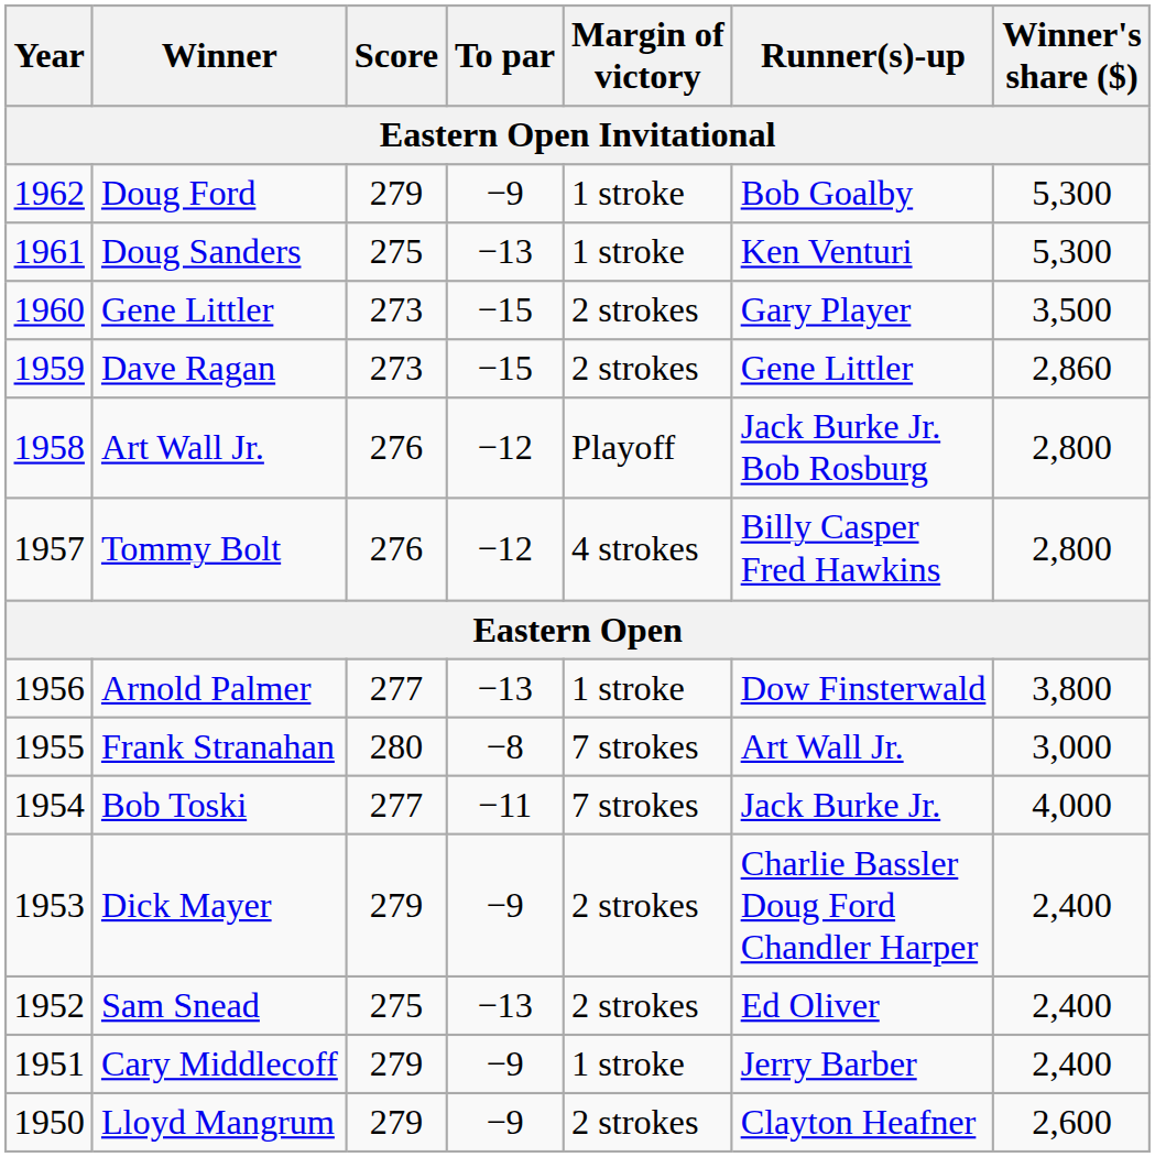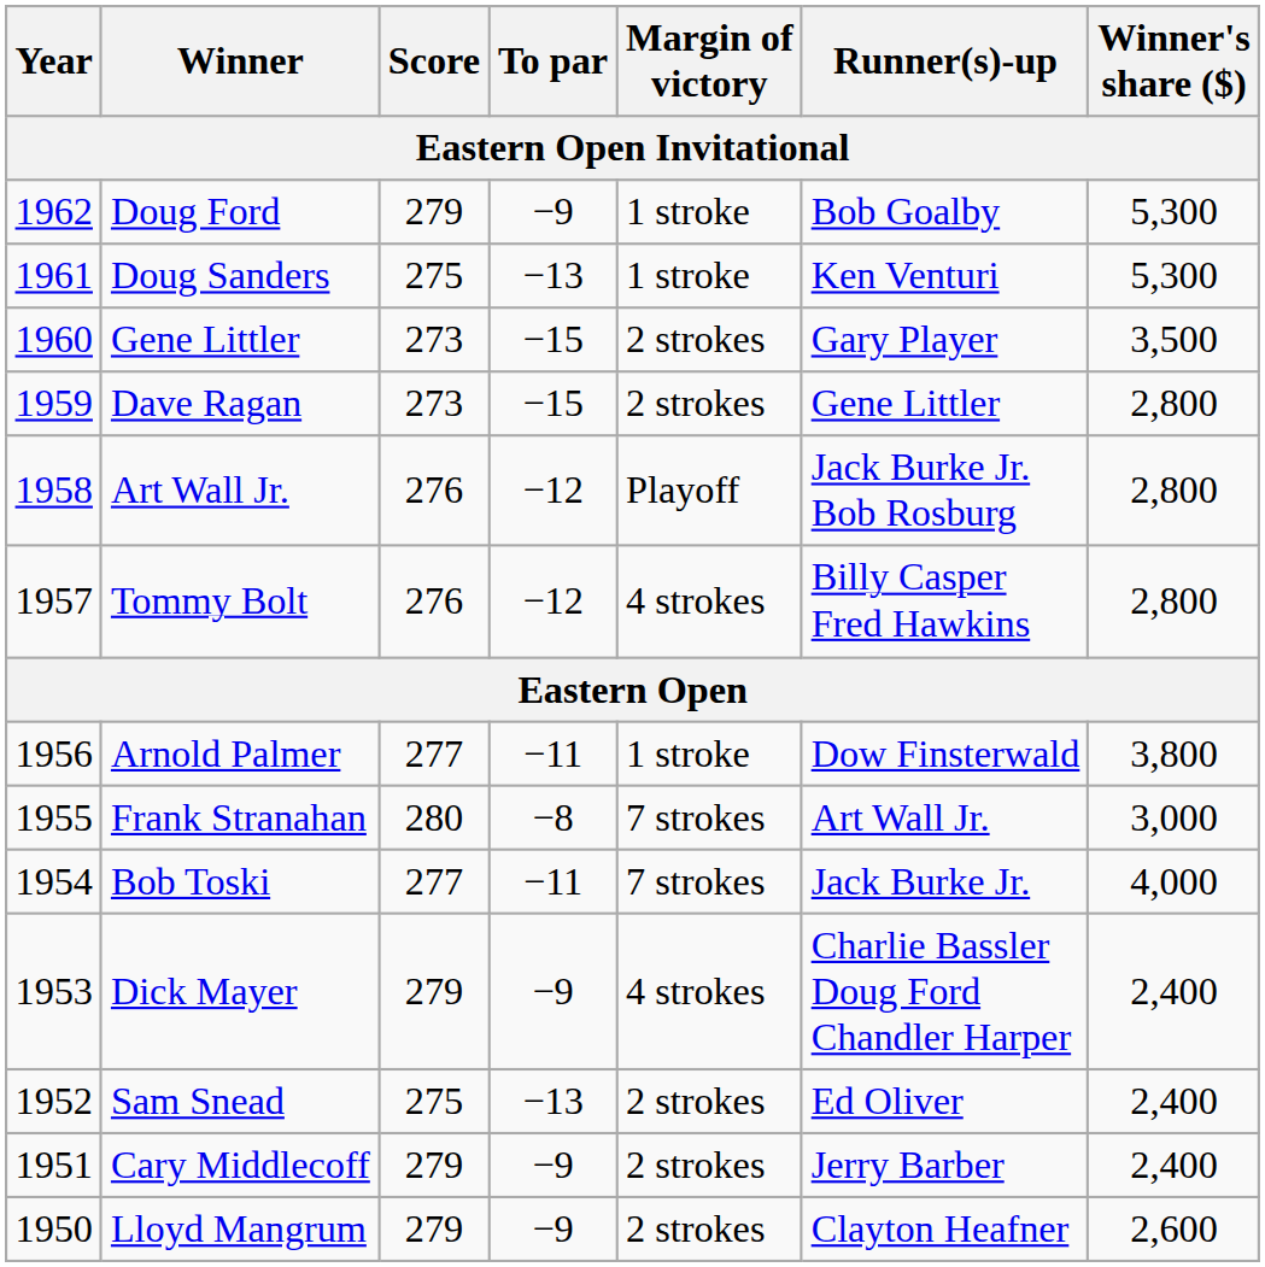Dave Ragan | Winner's share ($): 2,860 -> 2,800
Arnold Palmer | To par: −13 -> −11
Dick Mayer | Margin of victory: 2 strokes -> 4 strokes
Cary Middlecoff | Margin of victory: 1 stroke -> 2 strokes
